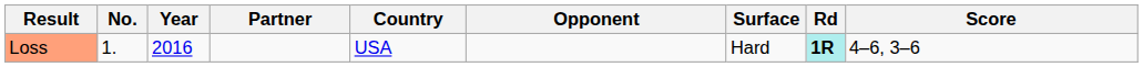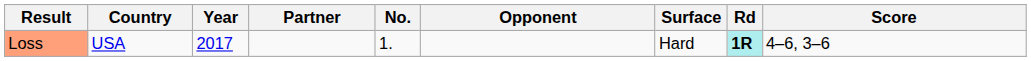columns swapped: No. <-> Country
Loss | Year: 2016 -> 2017
